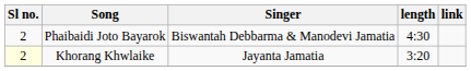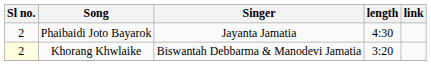Phaibaidi Joto Bayarok | Singer: Biswantah Debbarma & Manodevi Jamatia -> Jayanta Jamatia
Khorang Khwlaike | Singer: Jayanta Jamatia -> Biswantah Debbarma & Manodevi Jamatia
